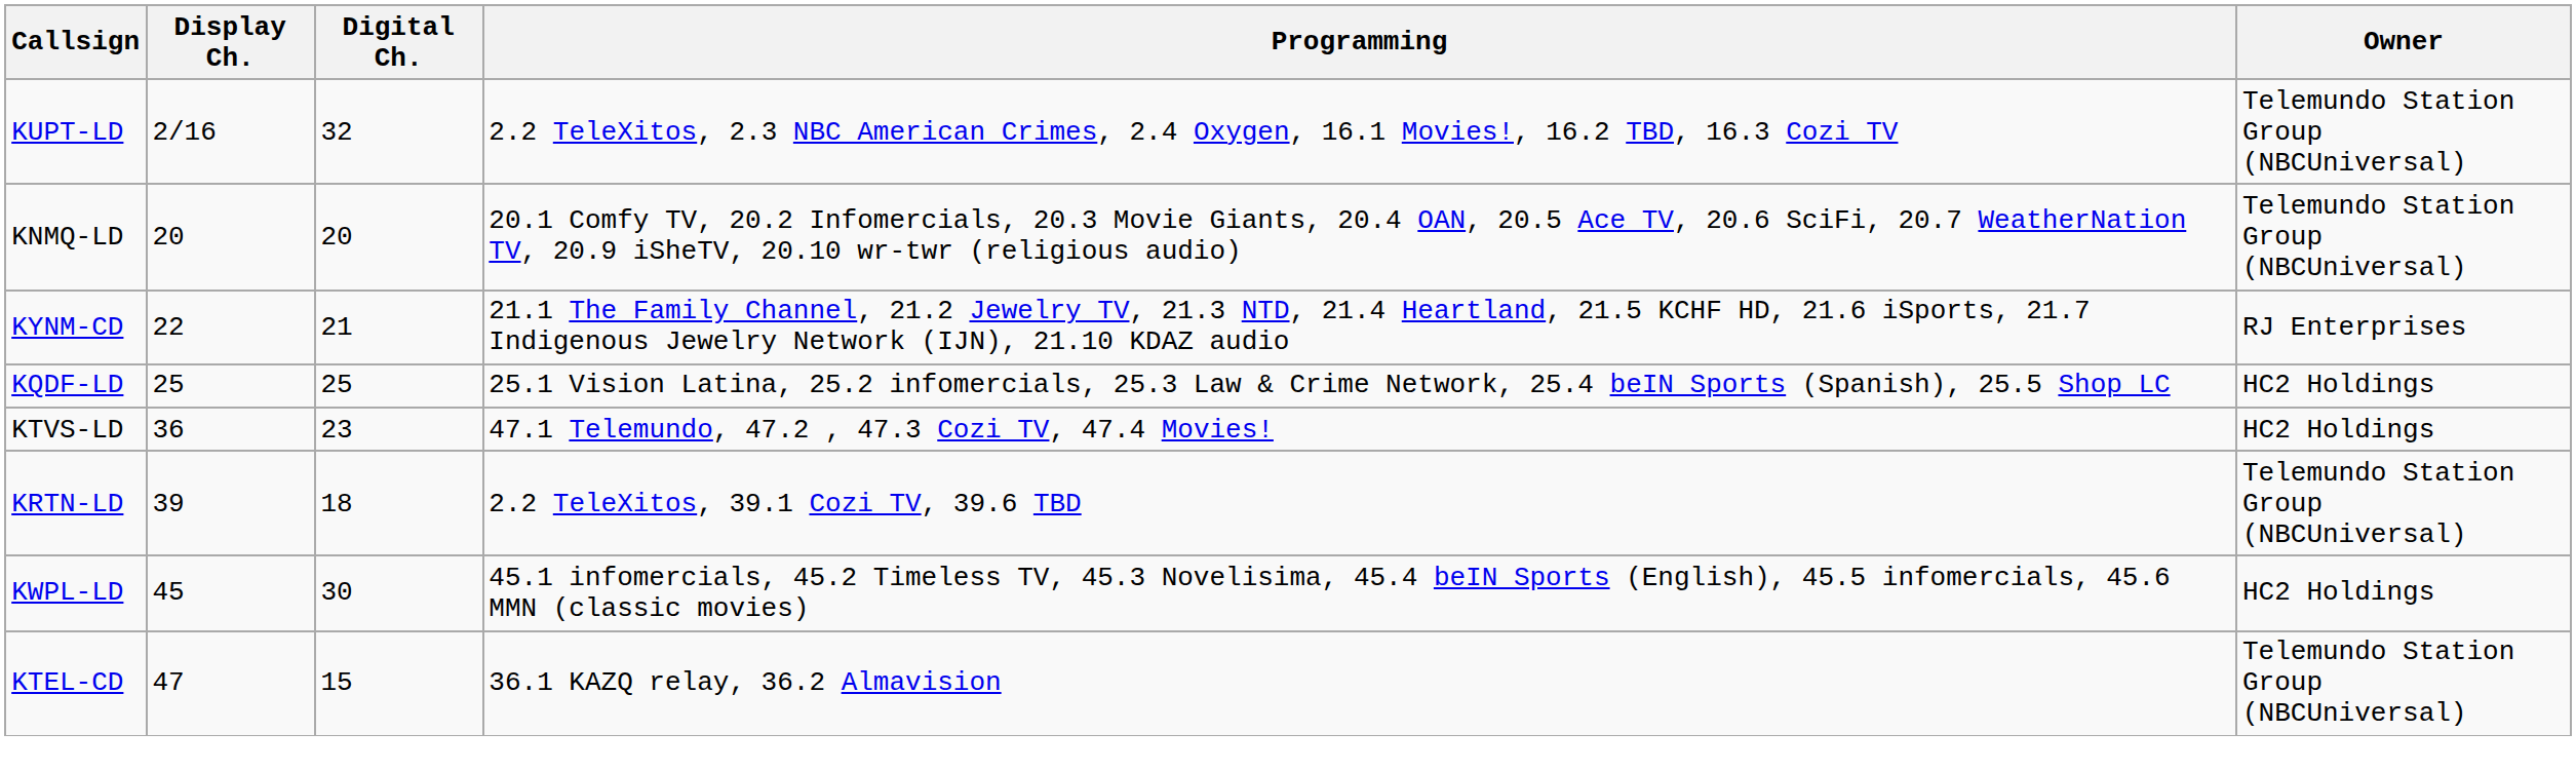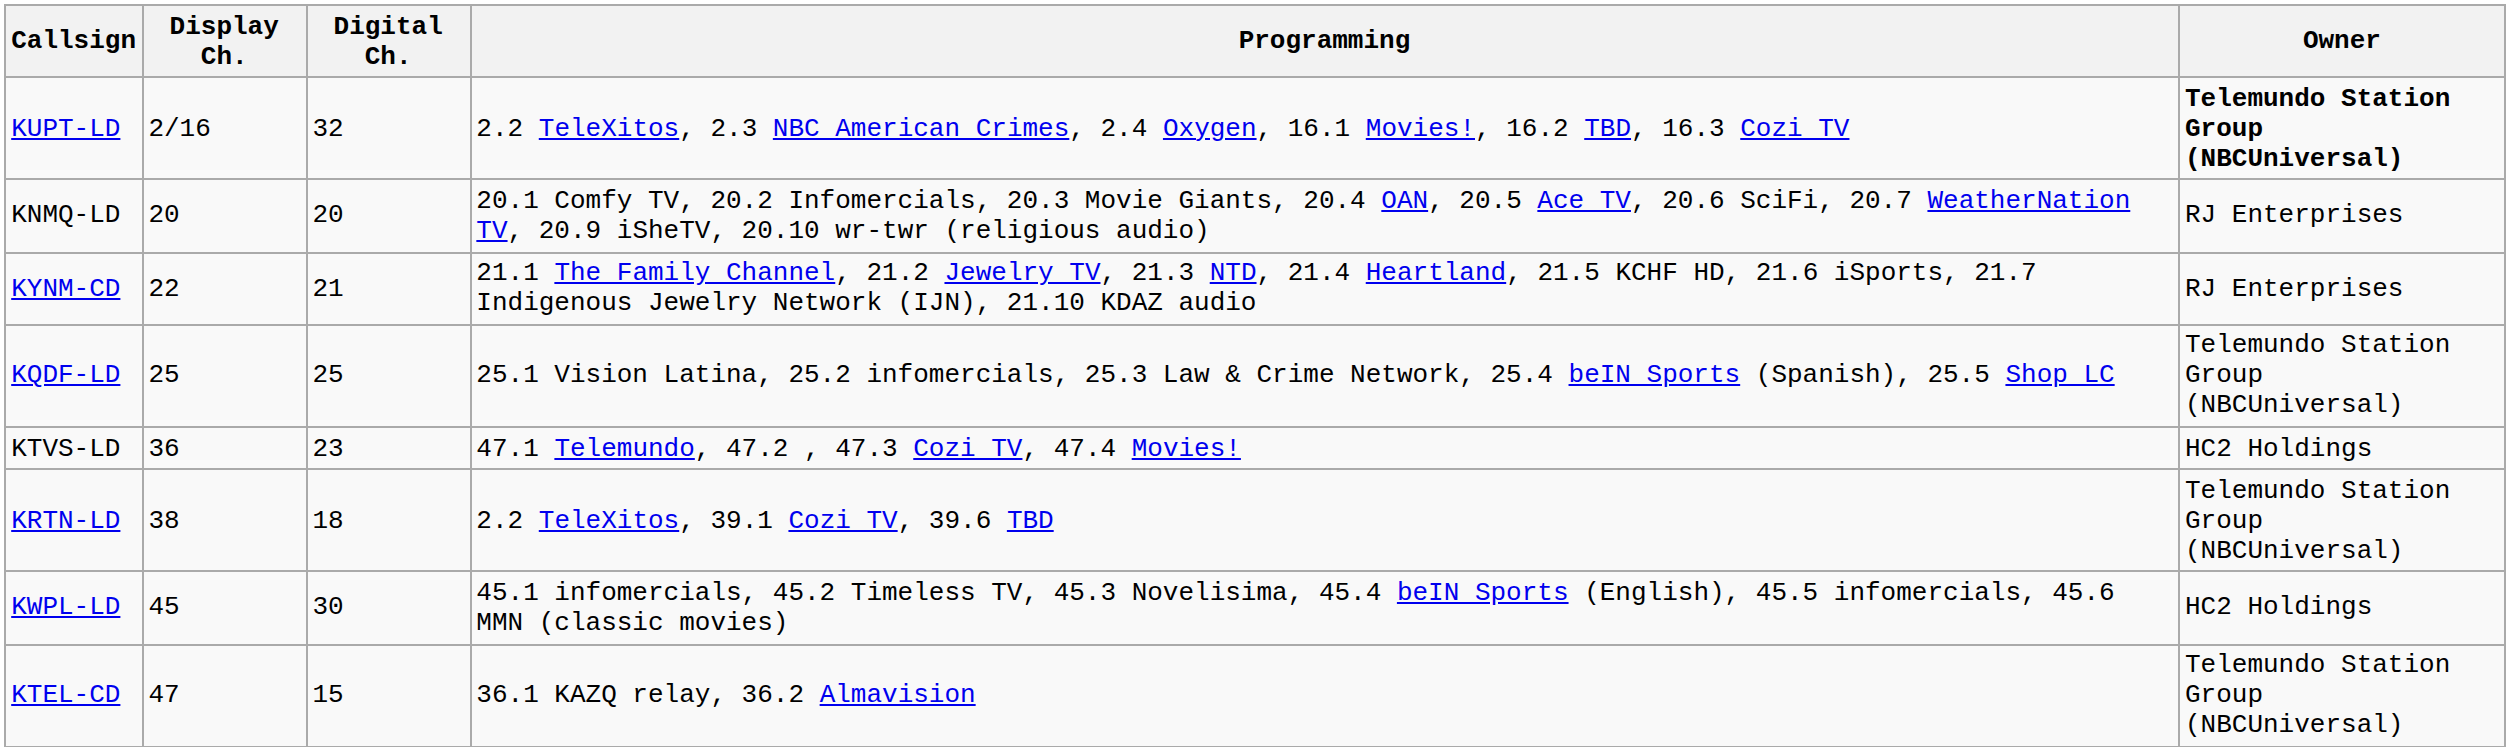KUPT-LD | Owner: normal -> bold
KNMQ-LD | Owner: Telemundo Station Group (NBCUniversal) -> RJ Enterprises
KQDF-LD | Owner: HC2 Holdings -> Telemundo Station Group (NBCUniversal)
KRTN-LD | Display Ch.: 39 -> 38
